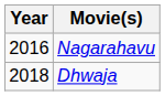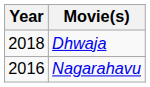rows swapped: Nagarahavu <-> Dhwaja
